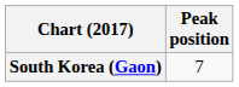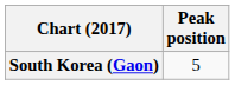South Korea (Gaon) | Peak position: 7 -> 5
